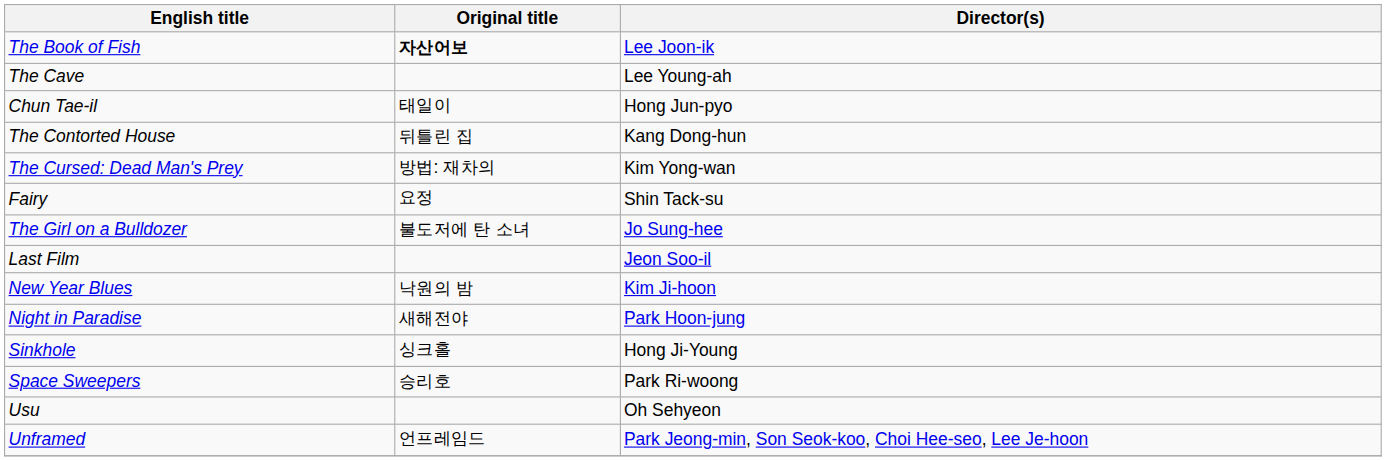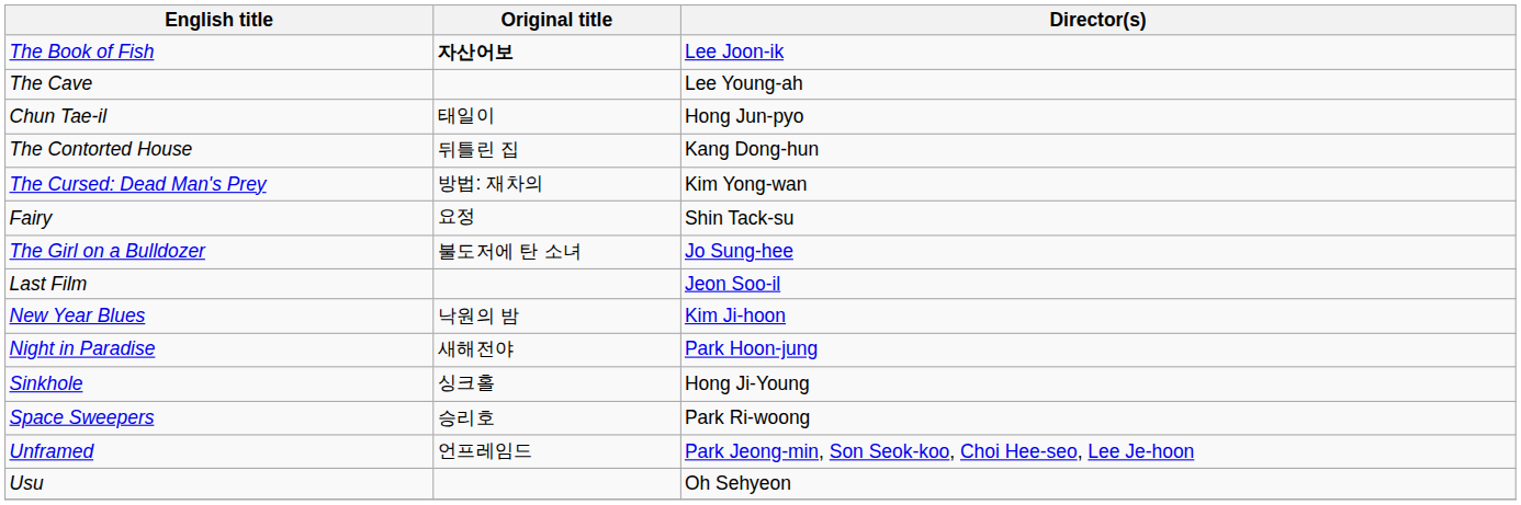rows swapped: Unframed <-> Usu
